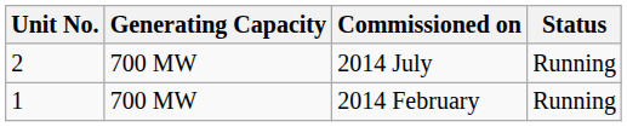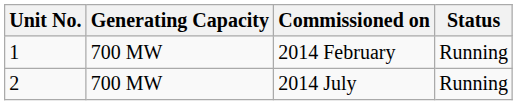rows swapped: 2014 February <-> 2014 July
